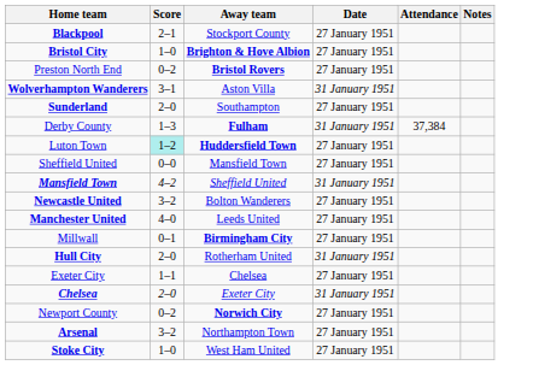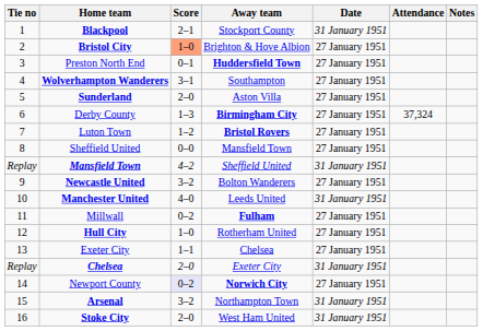+ column: Tie no | 1 | 2 | 3 | 4 | 5 | 6 | 7 | 8 | Replay | 9 | 10 | 11 | 12 | 13 | Replay | 14 | 15 | 16
Blackpool | Date: 27 January 1951 -> 31 January 1951
Bristol City | Score: no background -> lightsalmon background
Bristol City | Away team: bold -> normal
Preston North End | Score: 0–2 -> 0–1
Preston North End | Away team: Bristol Rovers -> Huddersfield Town
Wolverhampton Wanderers | Away team: Aston Villa -> Southampton
Wolverhampton Wanderers | Date: 31 January 1951 -> 27 January 1951
Sunderland | Away team: Southampton -> Aston Villa
Derby County | Away team: Fulham -> Birmingham City
Derby County | Date: 31 January 1951 -> 27 January 1951
Derby County | Attendance: 37,384 -> 37,324
Luton Town | Score: paleturquoise background -> no background
Luton Town | Away team: Huddersfield Town -> Bristol Rovers
Manchester United | Date: 27 January 1951 -> 31 January 1951
Millwall | Score: 0–1 -> 0–2
Millwall | Away team: Birmingham City -> Fulham
Hull City | Score: 2–0 -> 1–0
Hull City | Date: 31 January 1951 -> 27 January 1951
Newport County | Score: no background -> lavender background
Arsenal | Date: 27 January 1951 -> 31 January 1951
Stoke City | Score: 1–0 -> 2–0
Stoke City | Date: 27 January 1951 -> 31 January 1951
